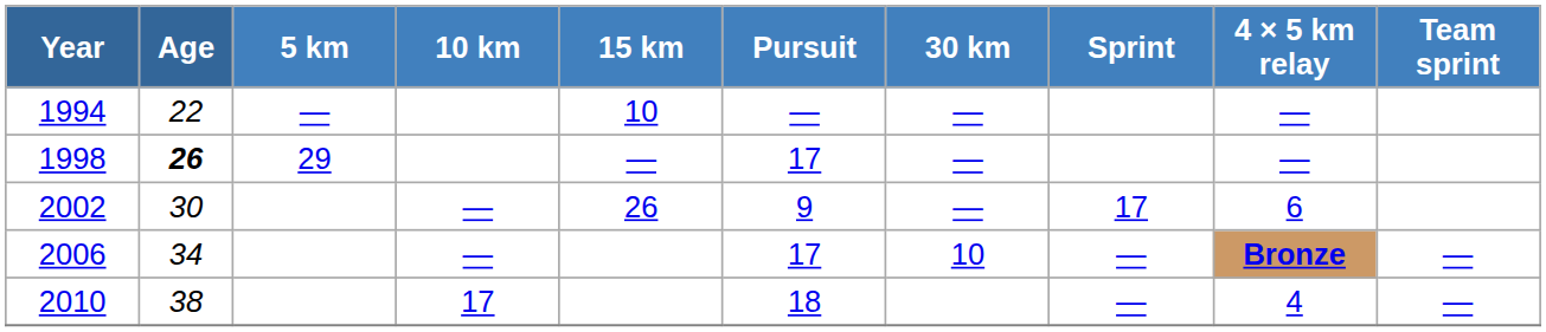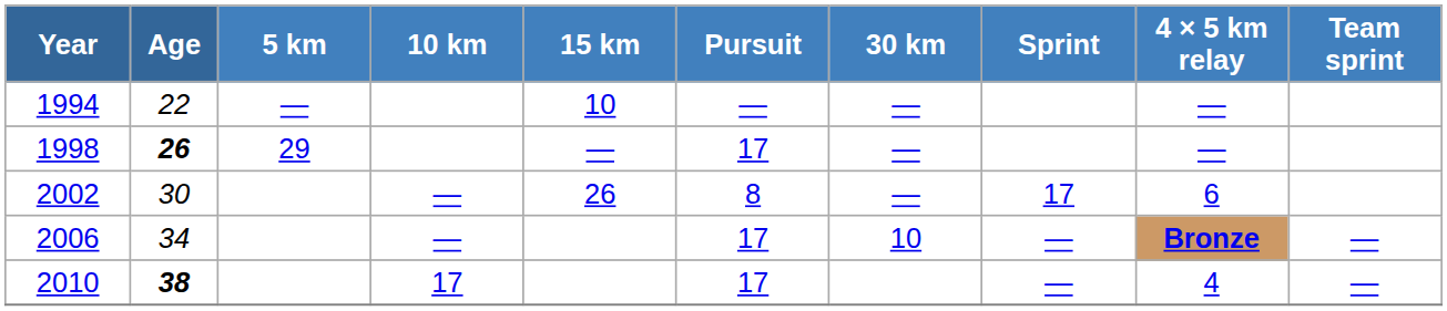2002 | Pursuit: 9 -> 8
2010 | Age: normal -> bold
2010 | Pursuit: 18 -> 17
